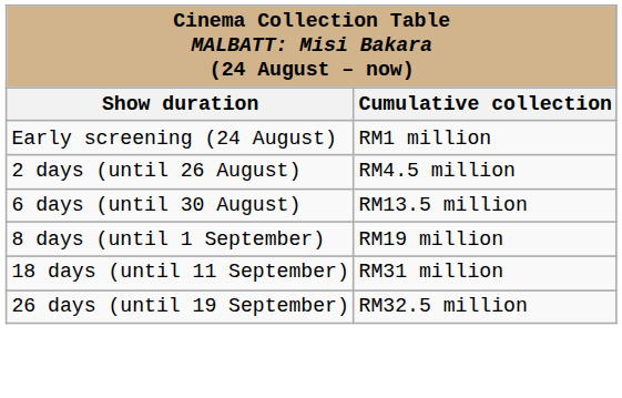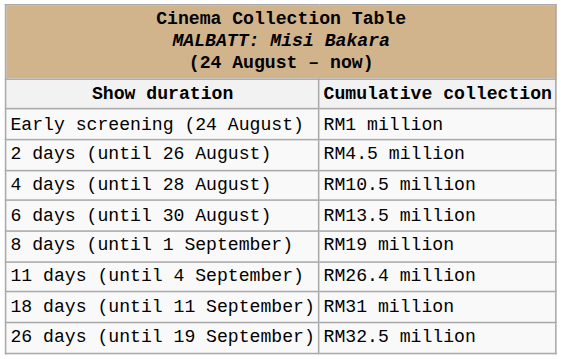+ row: 4 days (until 28 August) | RM10.5 million
+ row: 11 days (until 4 September) | RM26.4 million
